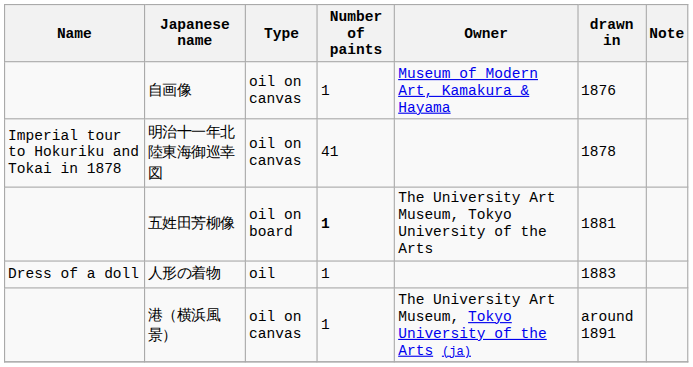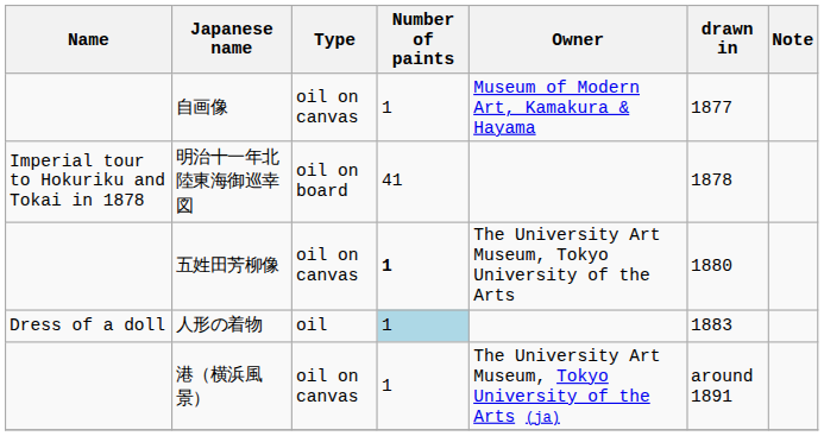自画像 | drawn in: 1876 -> 1877
明治十一年北陸東海御巡幸図 | Type: oil on canvas -> oil on board
五姓田芳柳像 | Type: oil on board -> oil on canvas
五姓田芳柳像 | drawn in: 1881 -> 1880
人形の着物 | Number of paints: no background -> lightblue background
